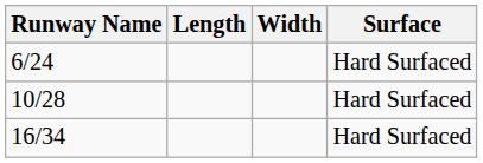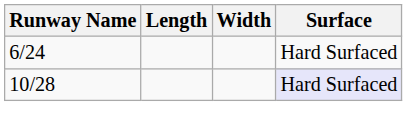10/28 | Surface: no background -> lavender background
- row: 16/34 | Hard Surfaced
